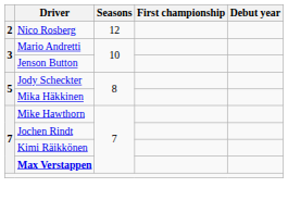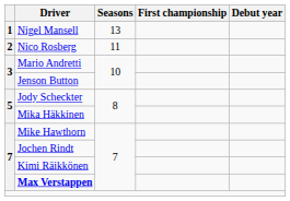+ row: 1 | Nigel Mansell | 13
Nico Rosberg | Seasons: 12 -> 11
